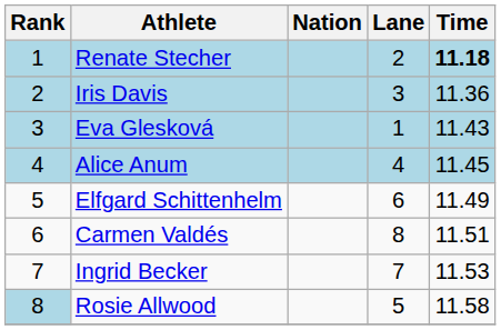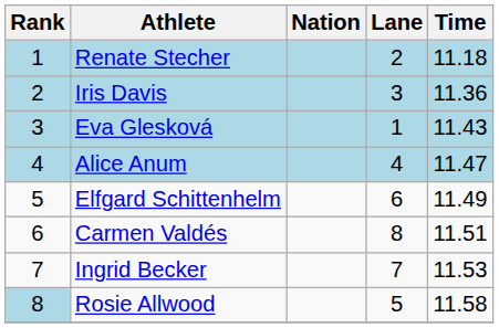Renate Stecher | Time: bold -> normal
Alice Anum | Time: 11.45 -> 11.47
